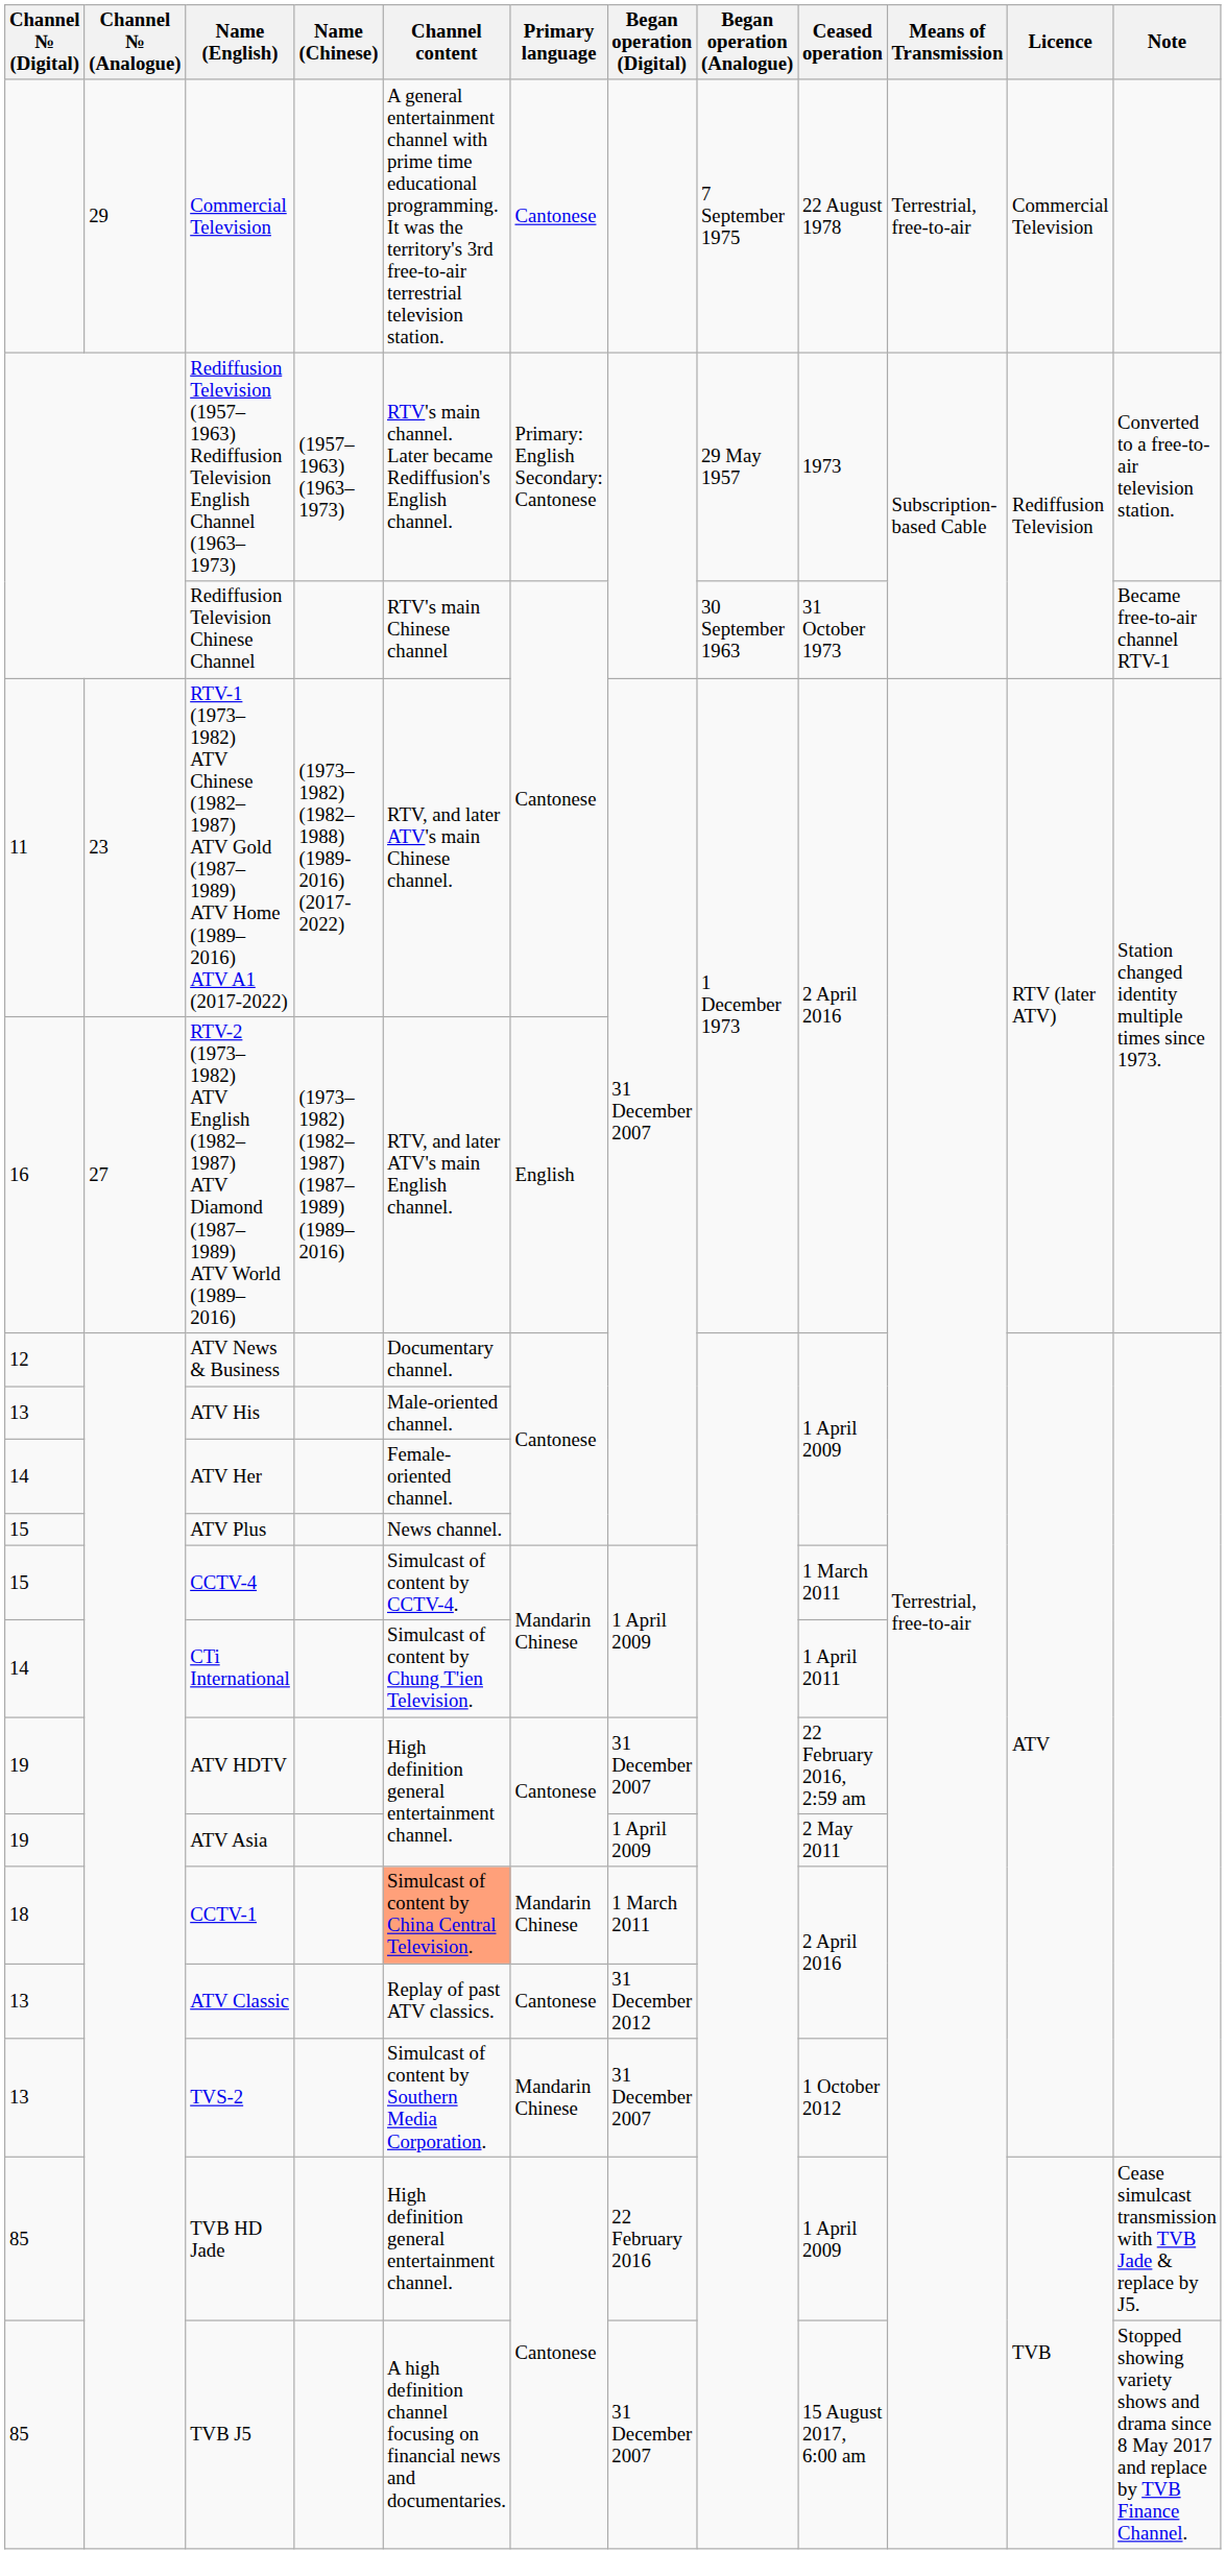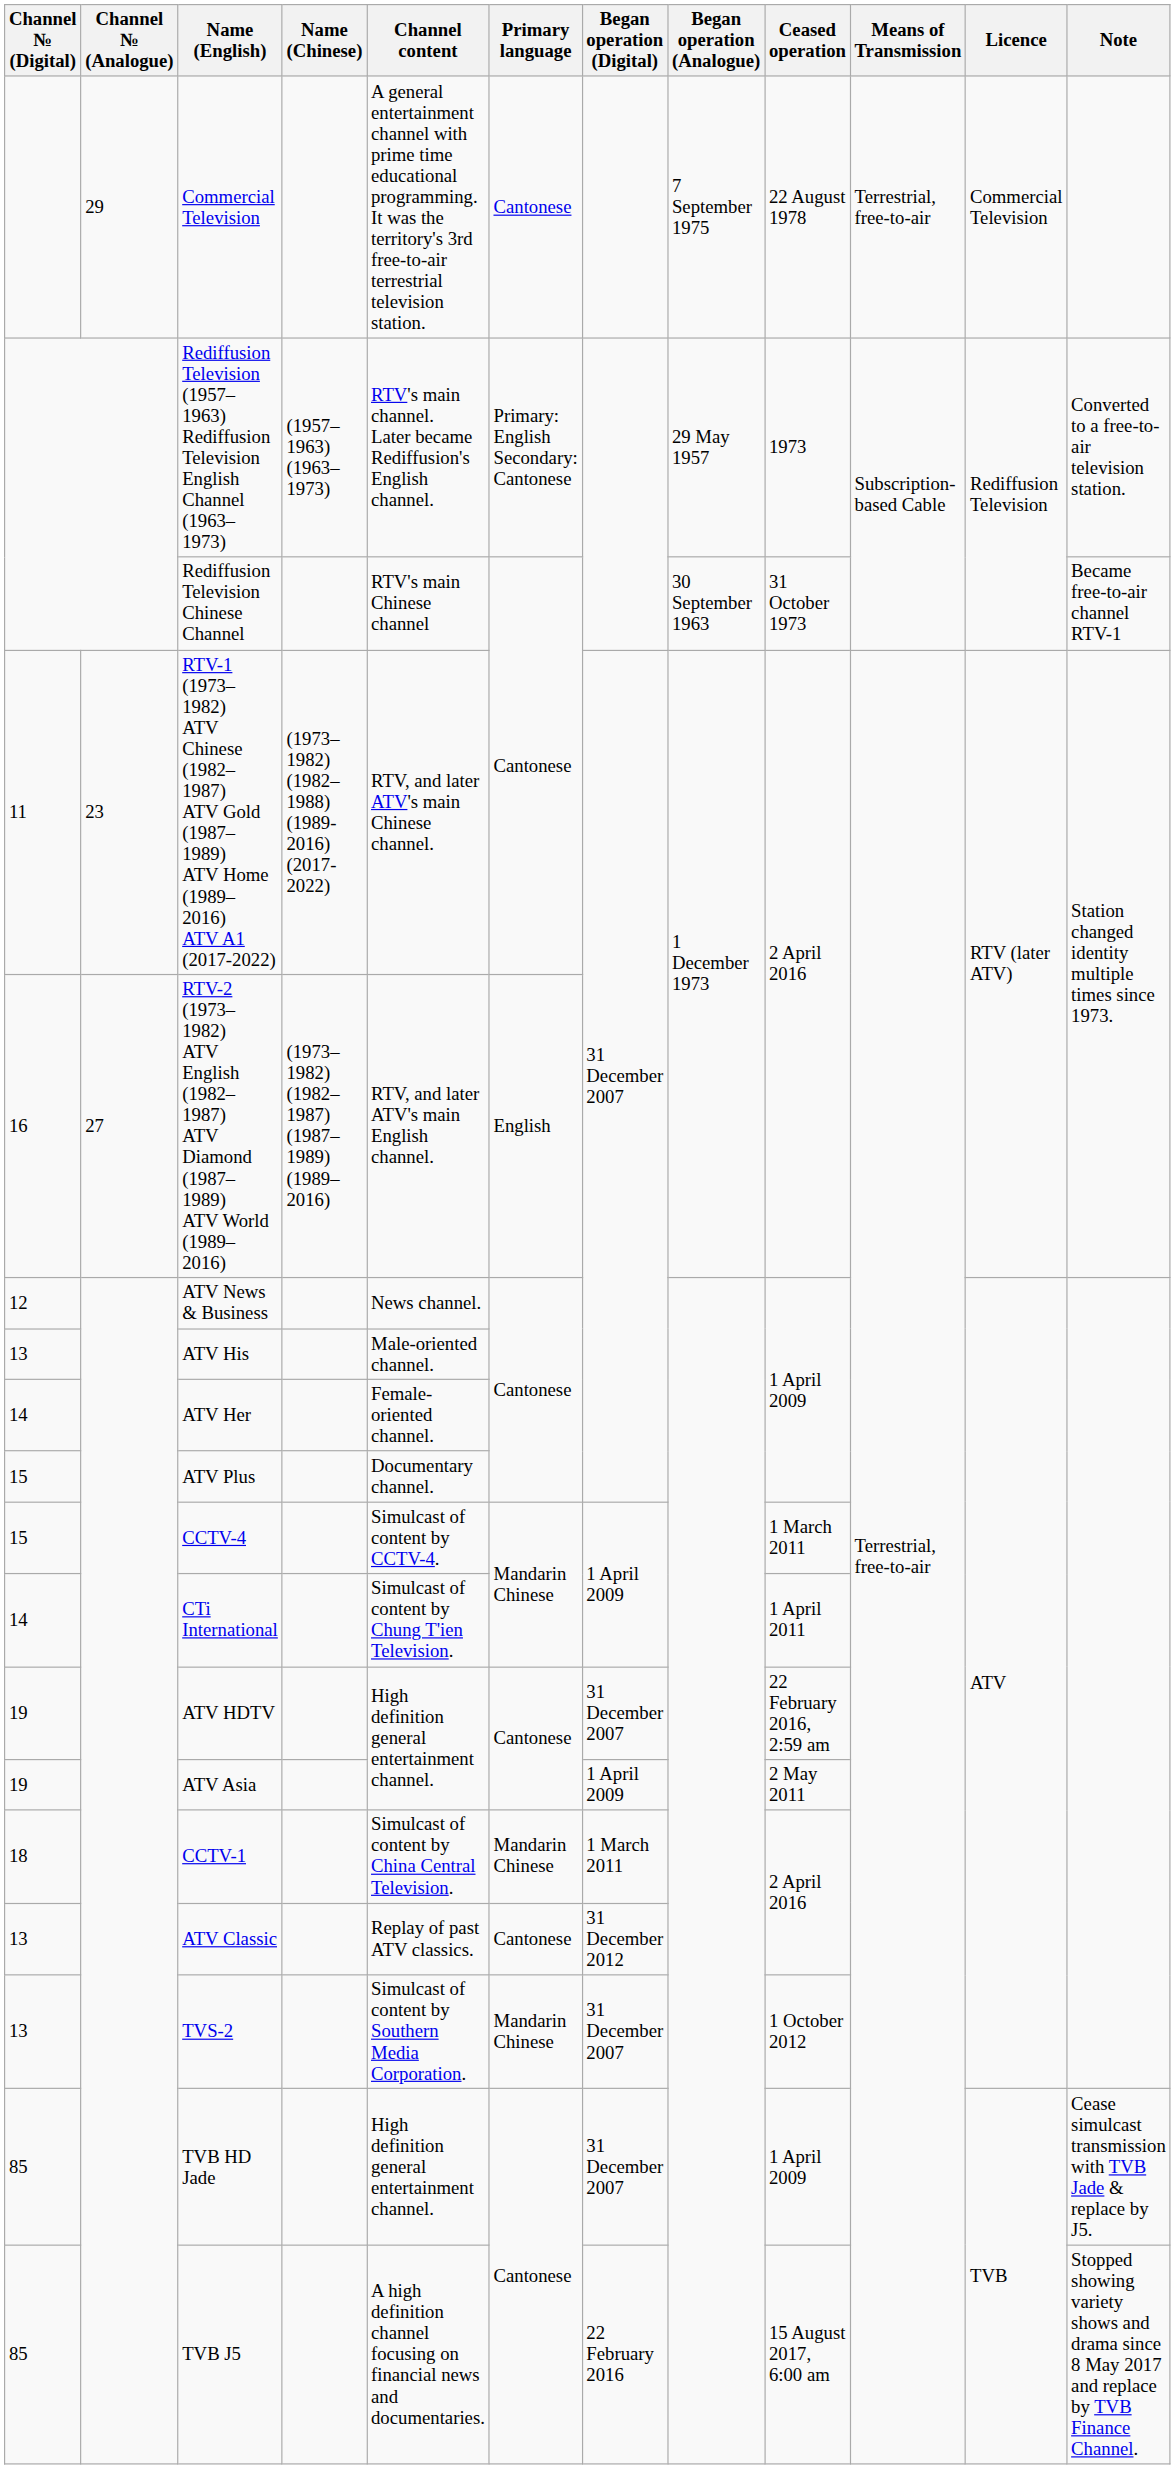ATV News & Business | Channel content: Documentary channel. -> News channel.
ATV Plus | Channel content: News channel. -> Documentary channel.
CCTV-1 | Channel content: lightsalmon background -> no background
TVB HD Jade | Began operation (Digital): 22 February 2016 -> 31 December 2007
TVB J5 | Began operation (Digital): 31 December 2007 -> 22 February 2016
